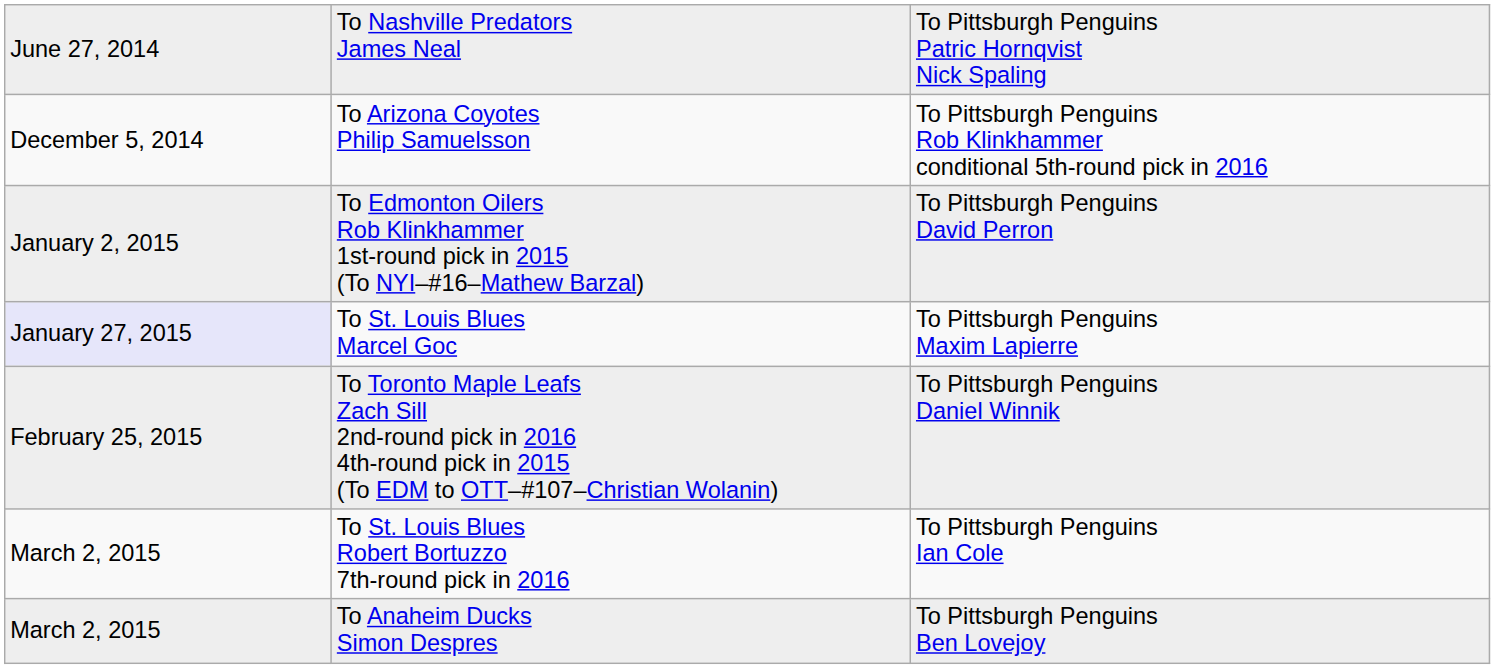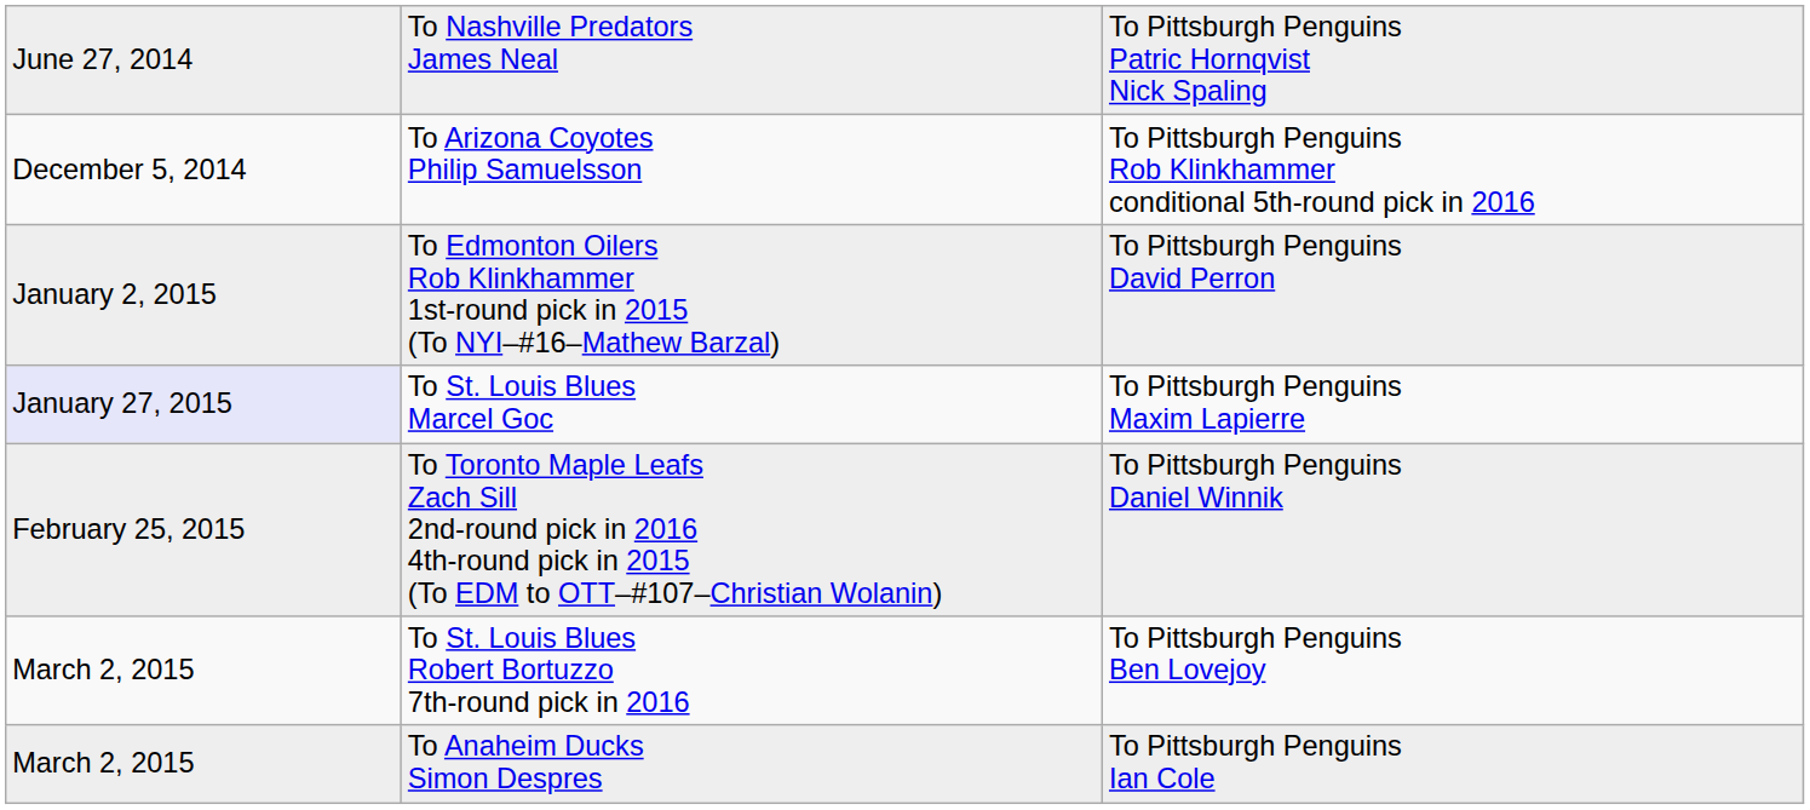To St. Louis Blues Robert Bortuzzo 7th-round pick in 2016 | column 3: To Pittsburgh Penguins Ian Cole -> To Pittsburgh Penguins Ben Lovejoy
To Anaheim Ducks Simon Despres | column 3: To Pittsburgh Penguins Ben Lovejoy -> To Pittsburgh Penguins Ian Cole
